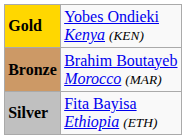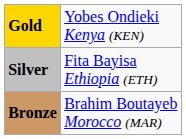rows swapped: Silver <-> Bronze
